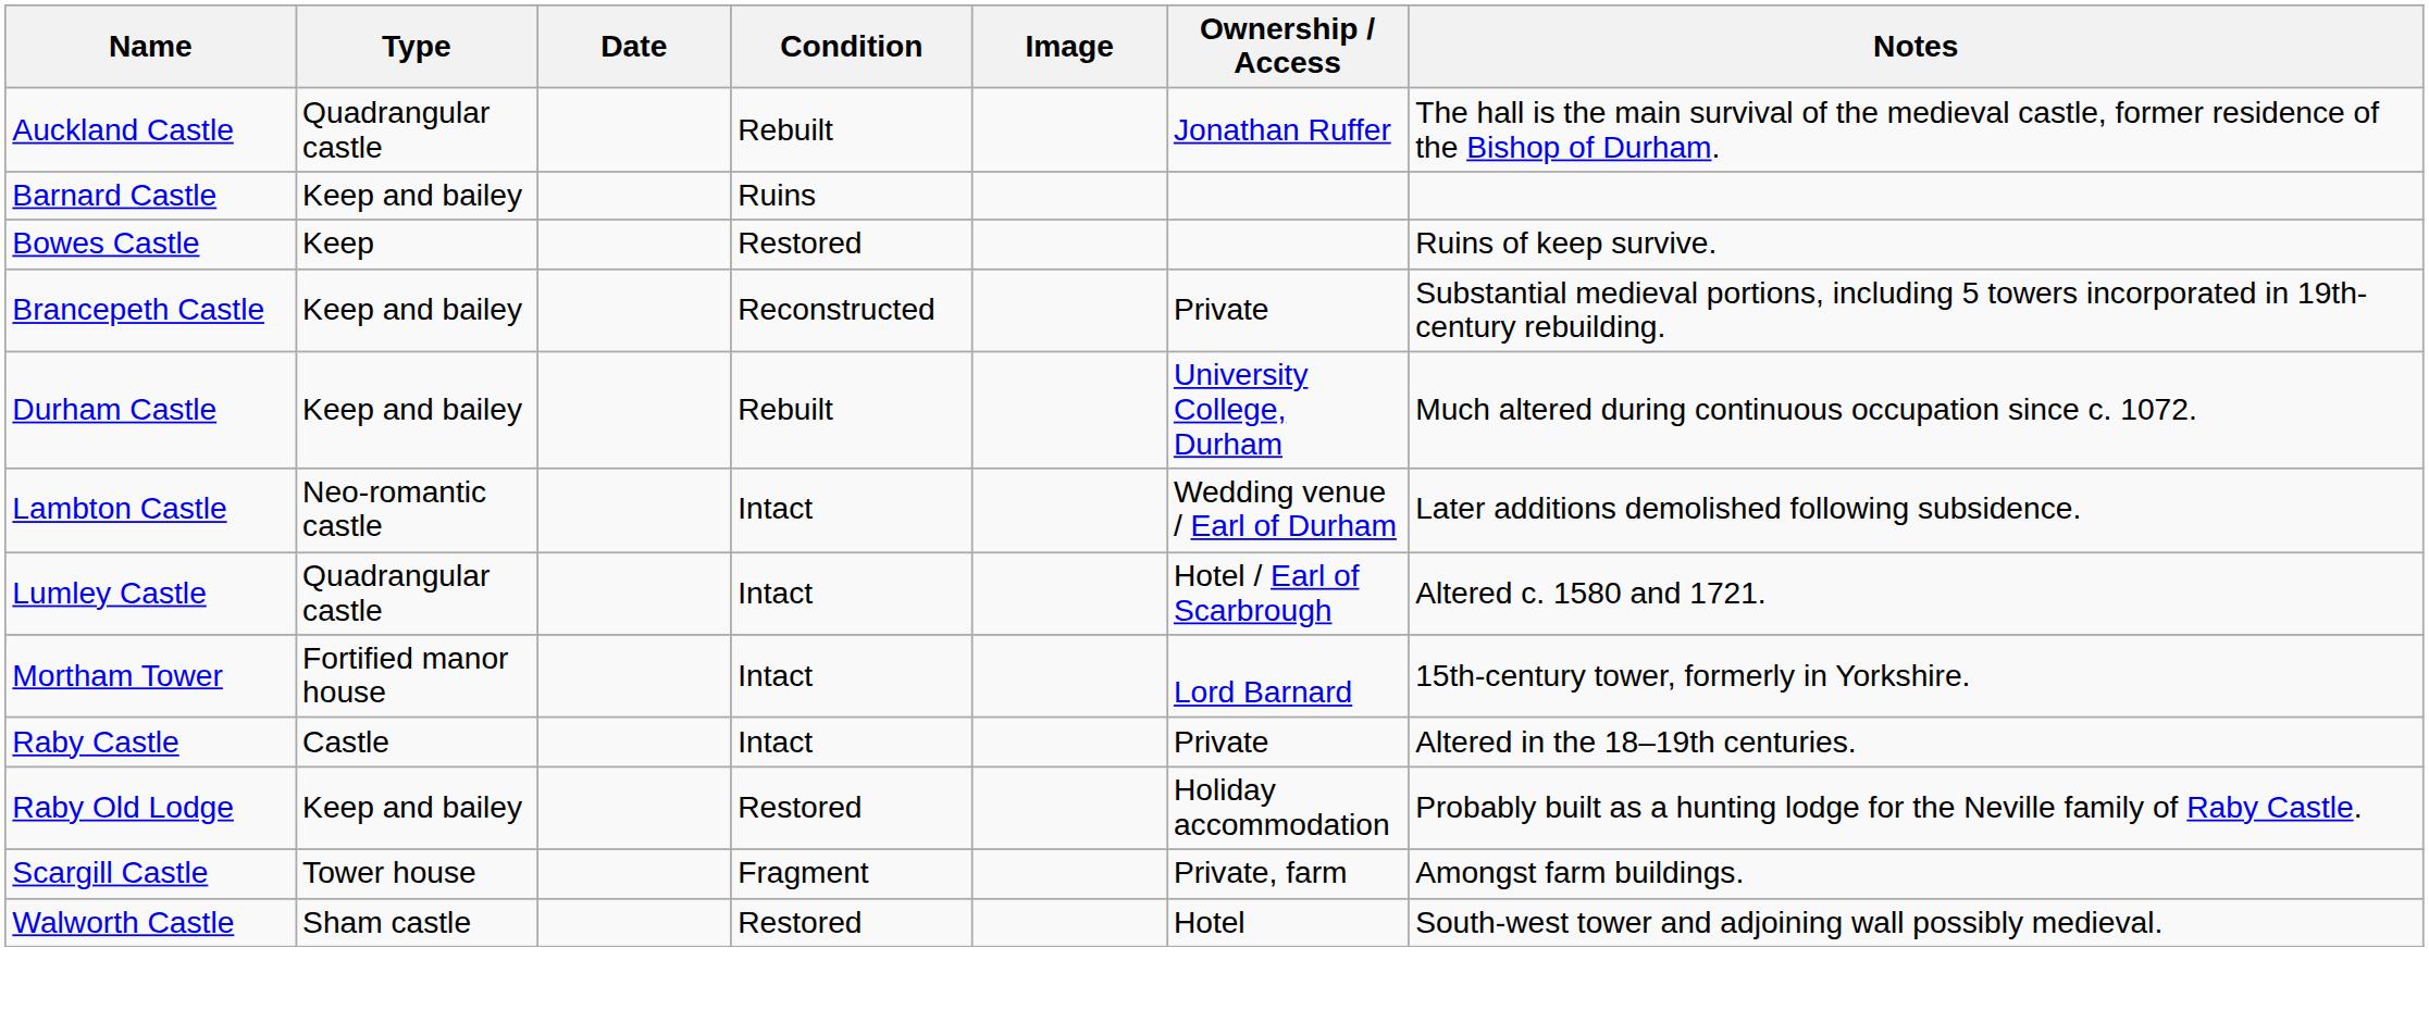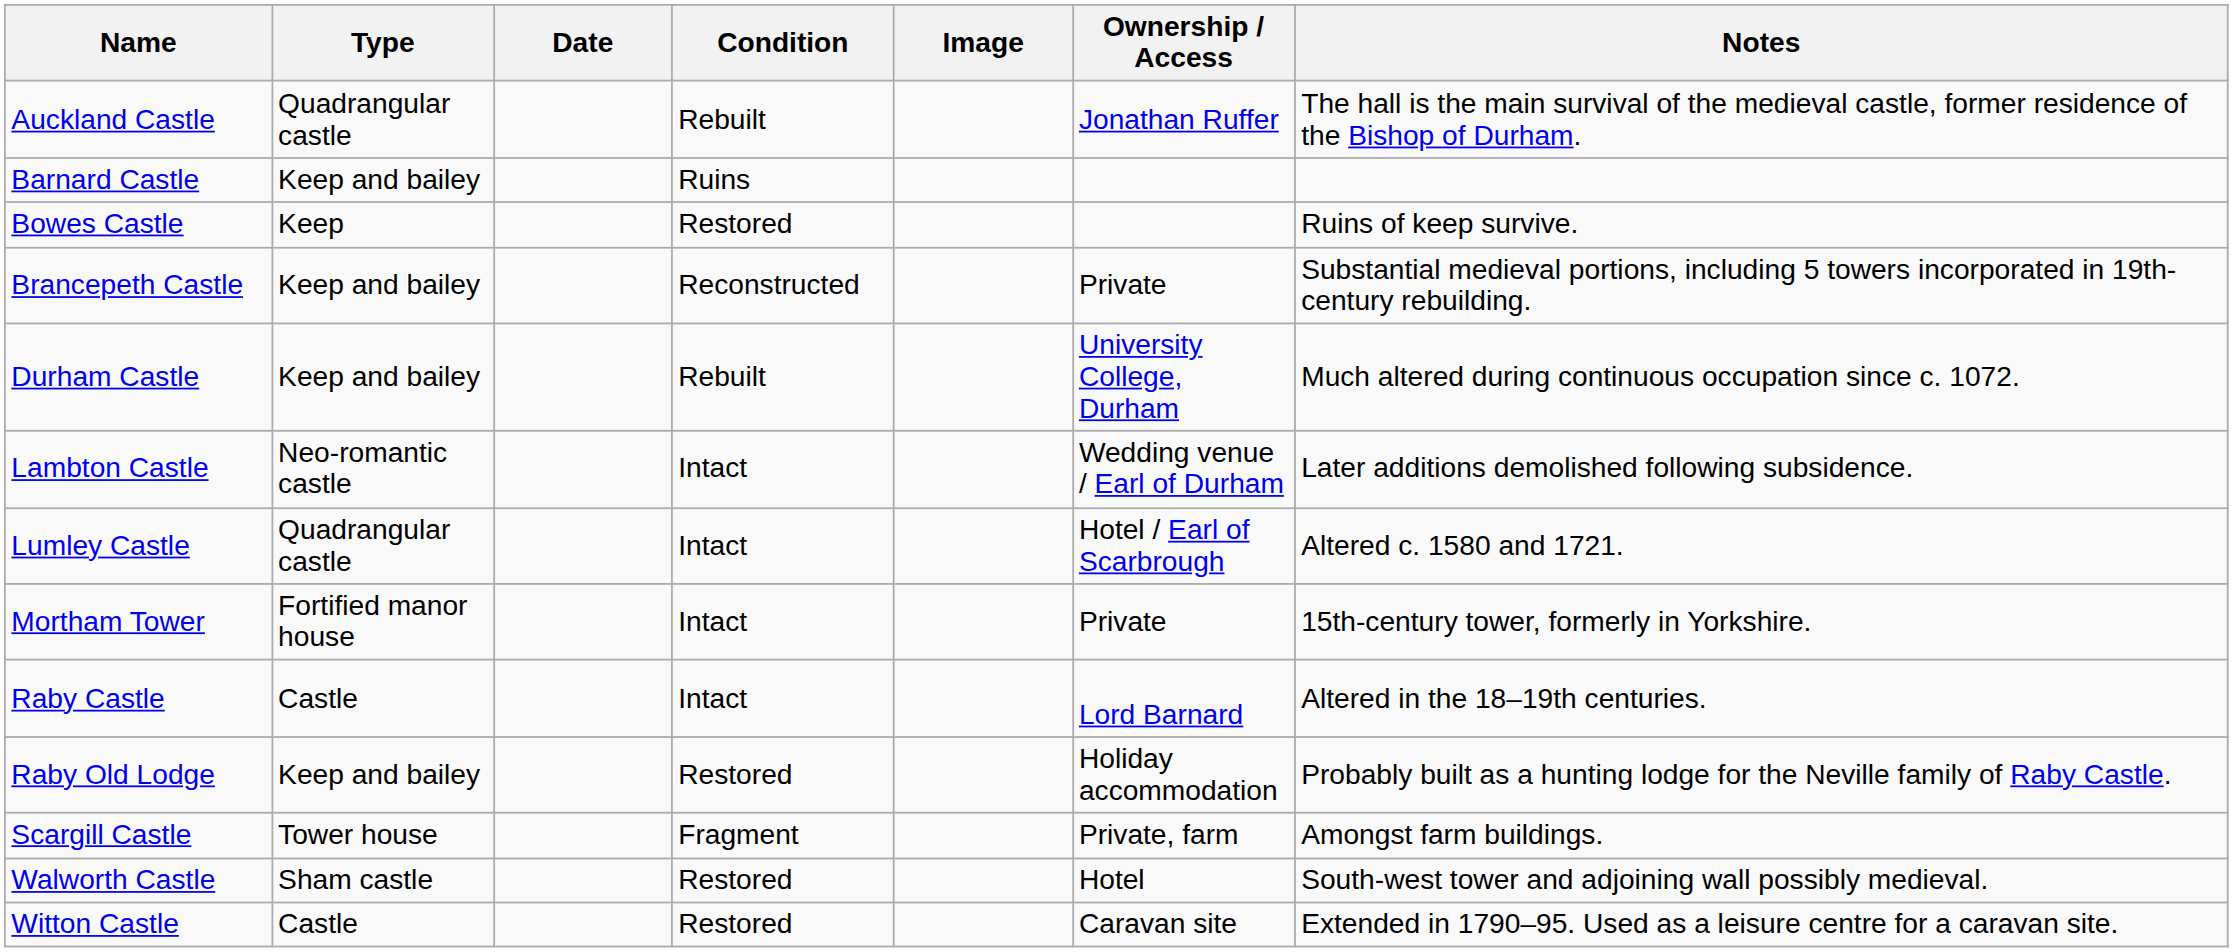Mortham Tower | Ownership / Access: Lord Barnard -> Private
Raby Castle | Ownership / Access: Private -> Lord Barnard
+ row: Witton Castle | Castle | Restored | Caravan site | Extended in 1790–95. Used as a leisure centre for a caravan site.
